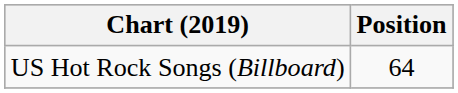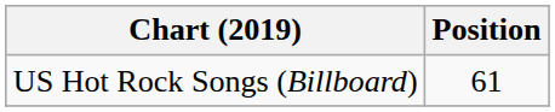US Hot Rock Songs (Billboard) | Position: 64 -> 61
